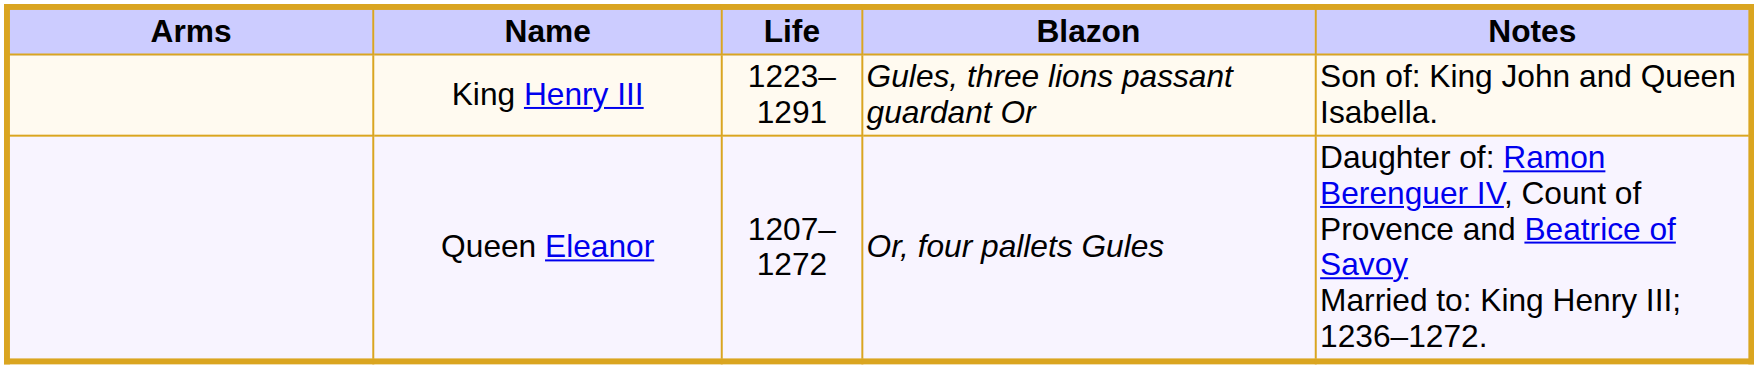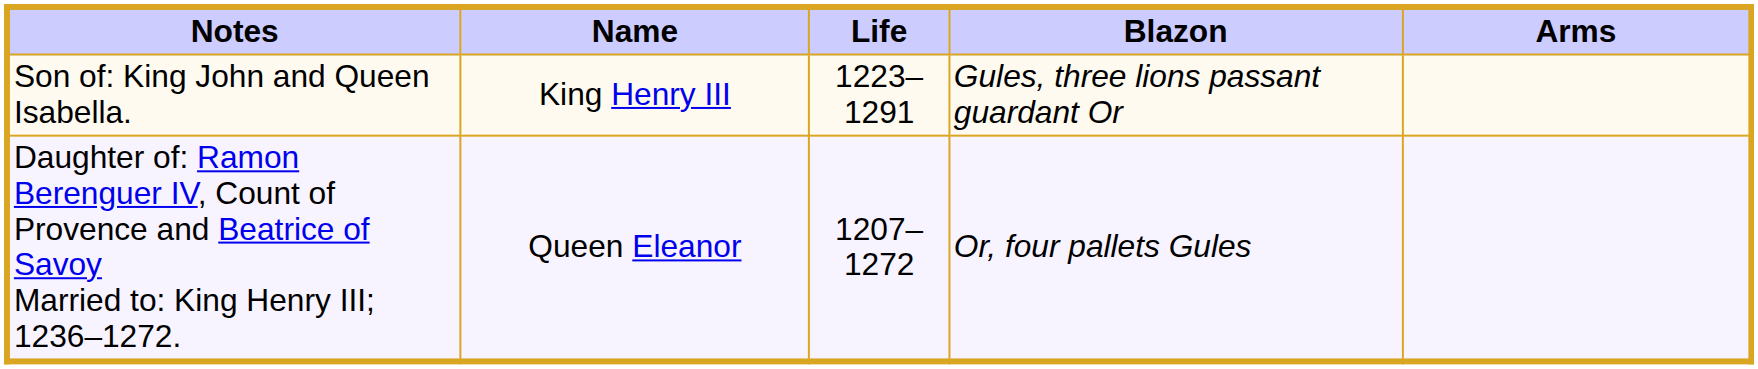columns swapped: Arms <-> Notes
